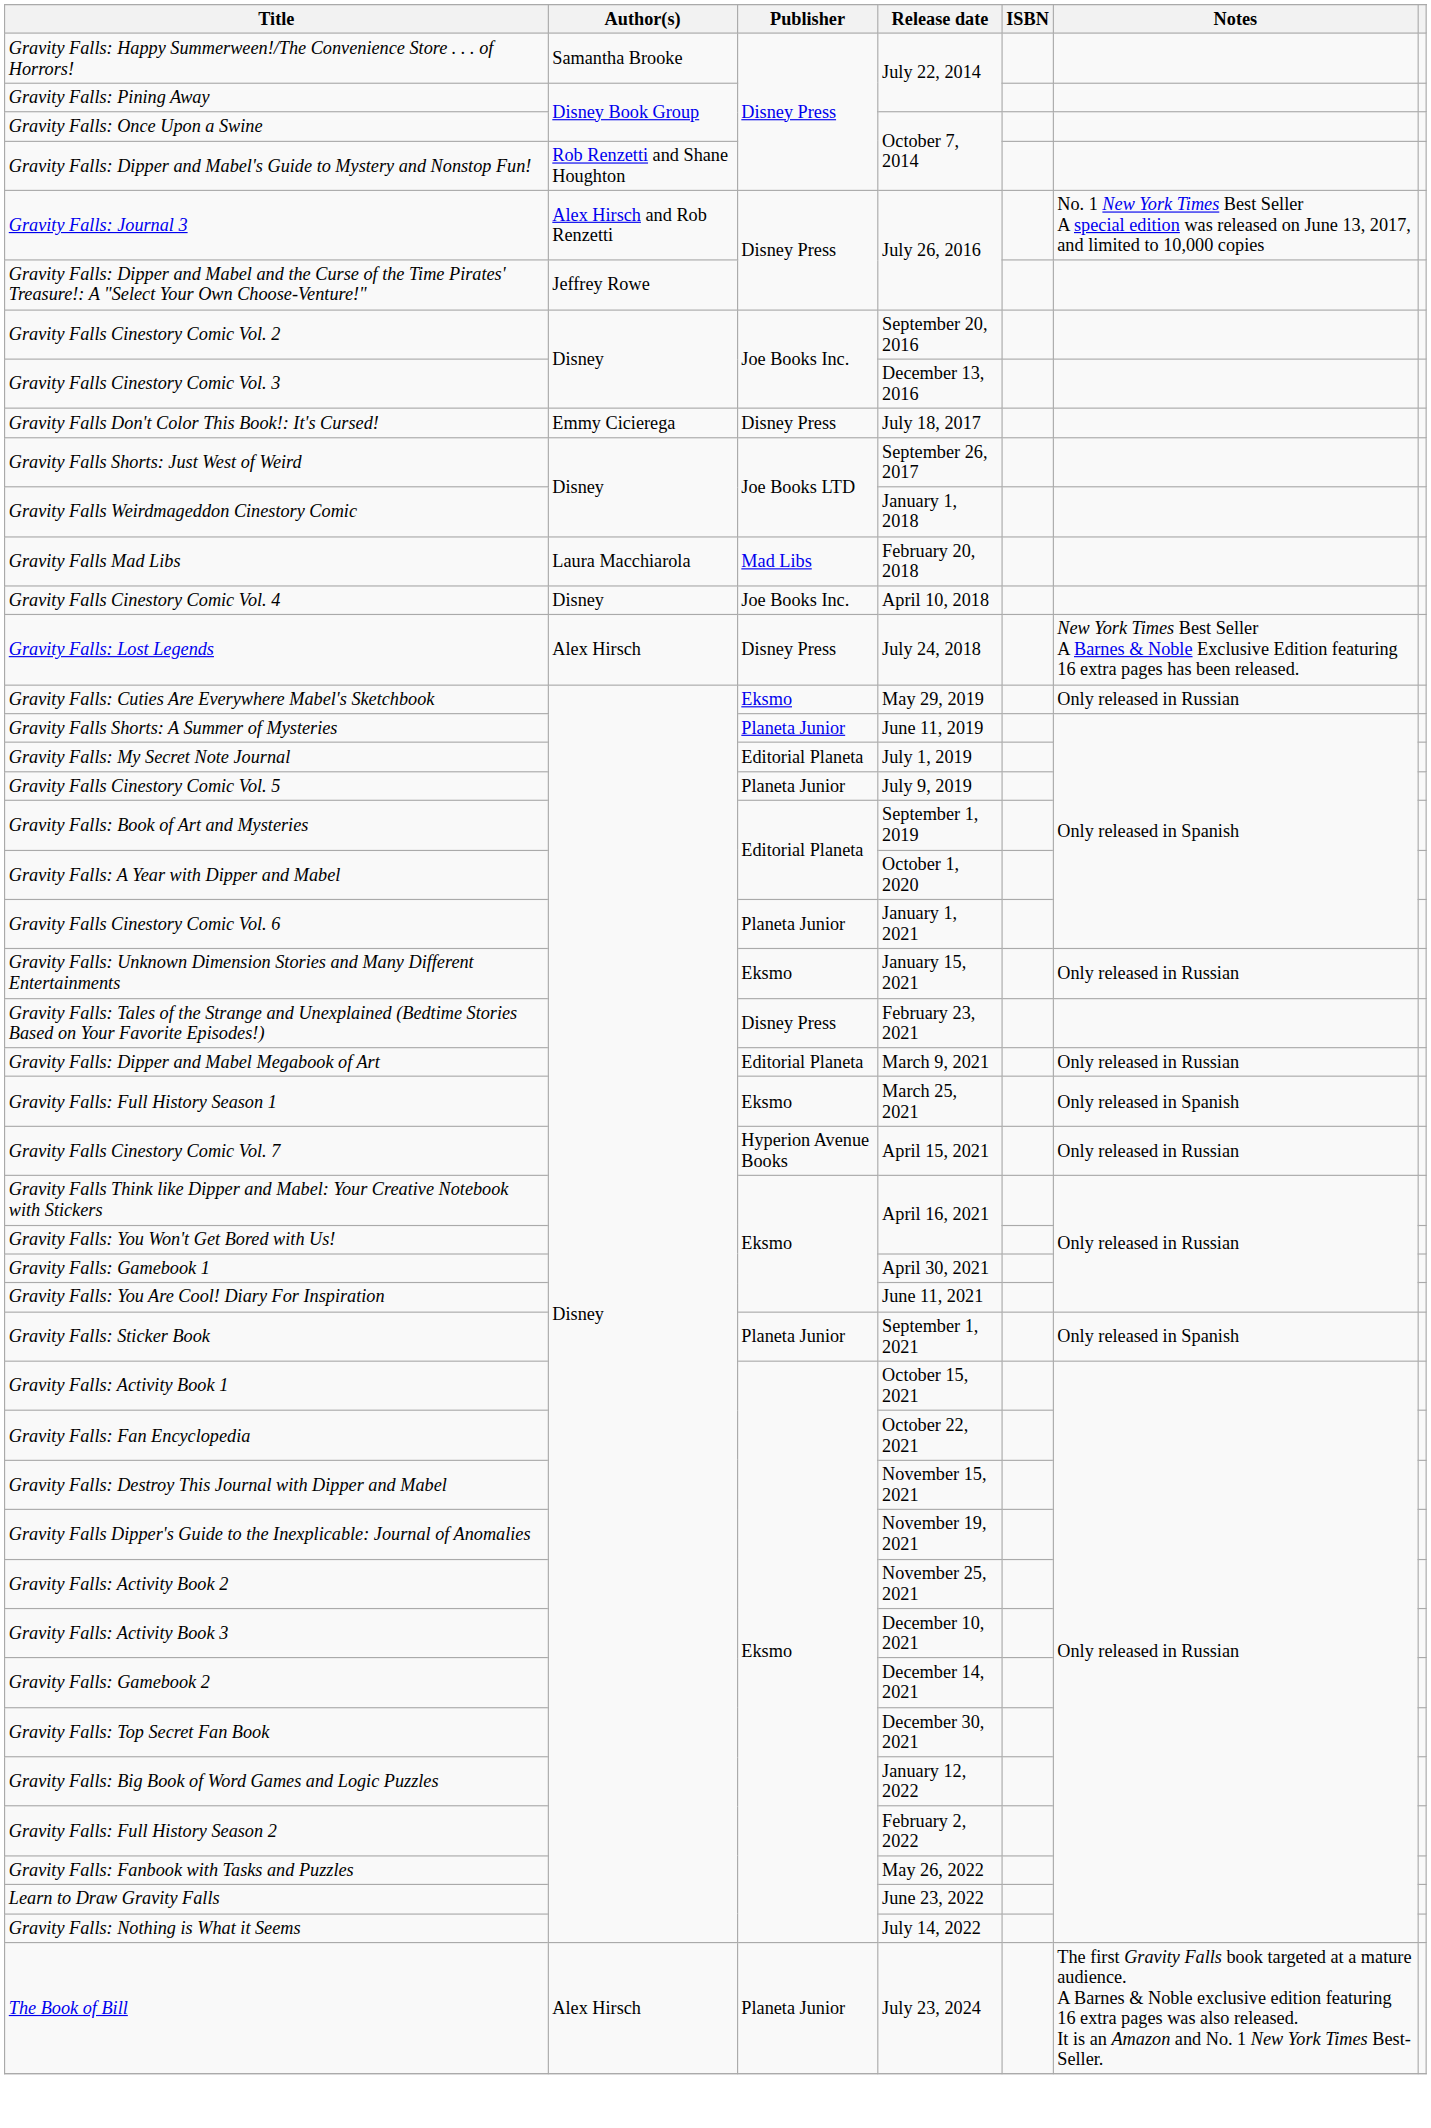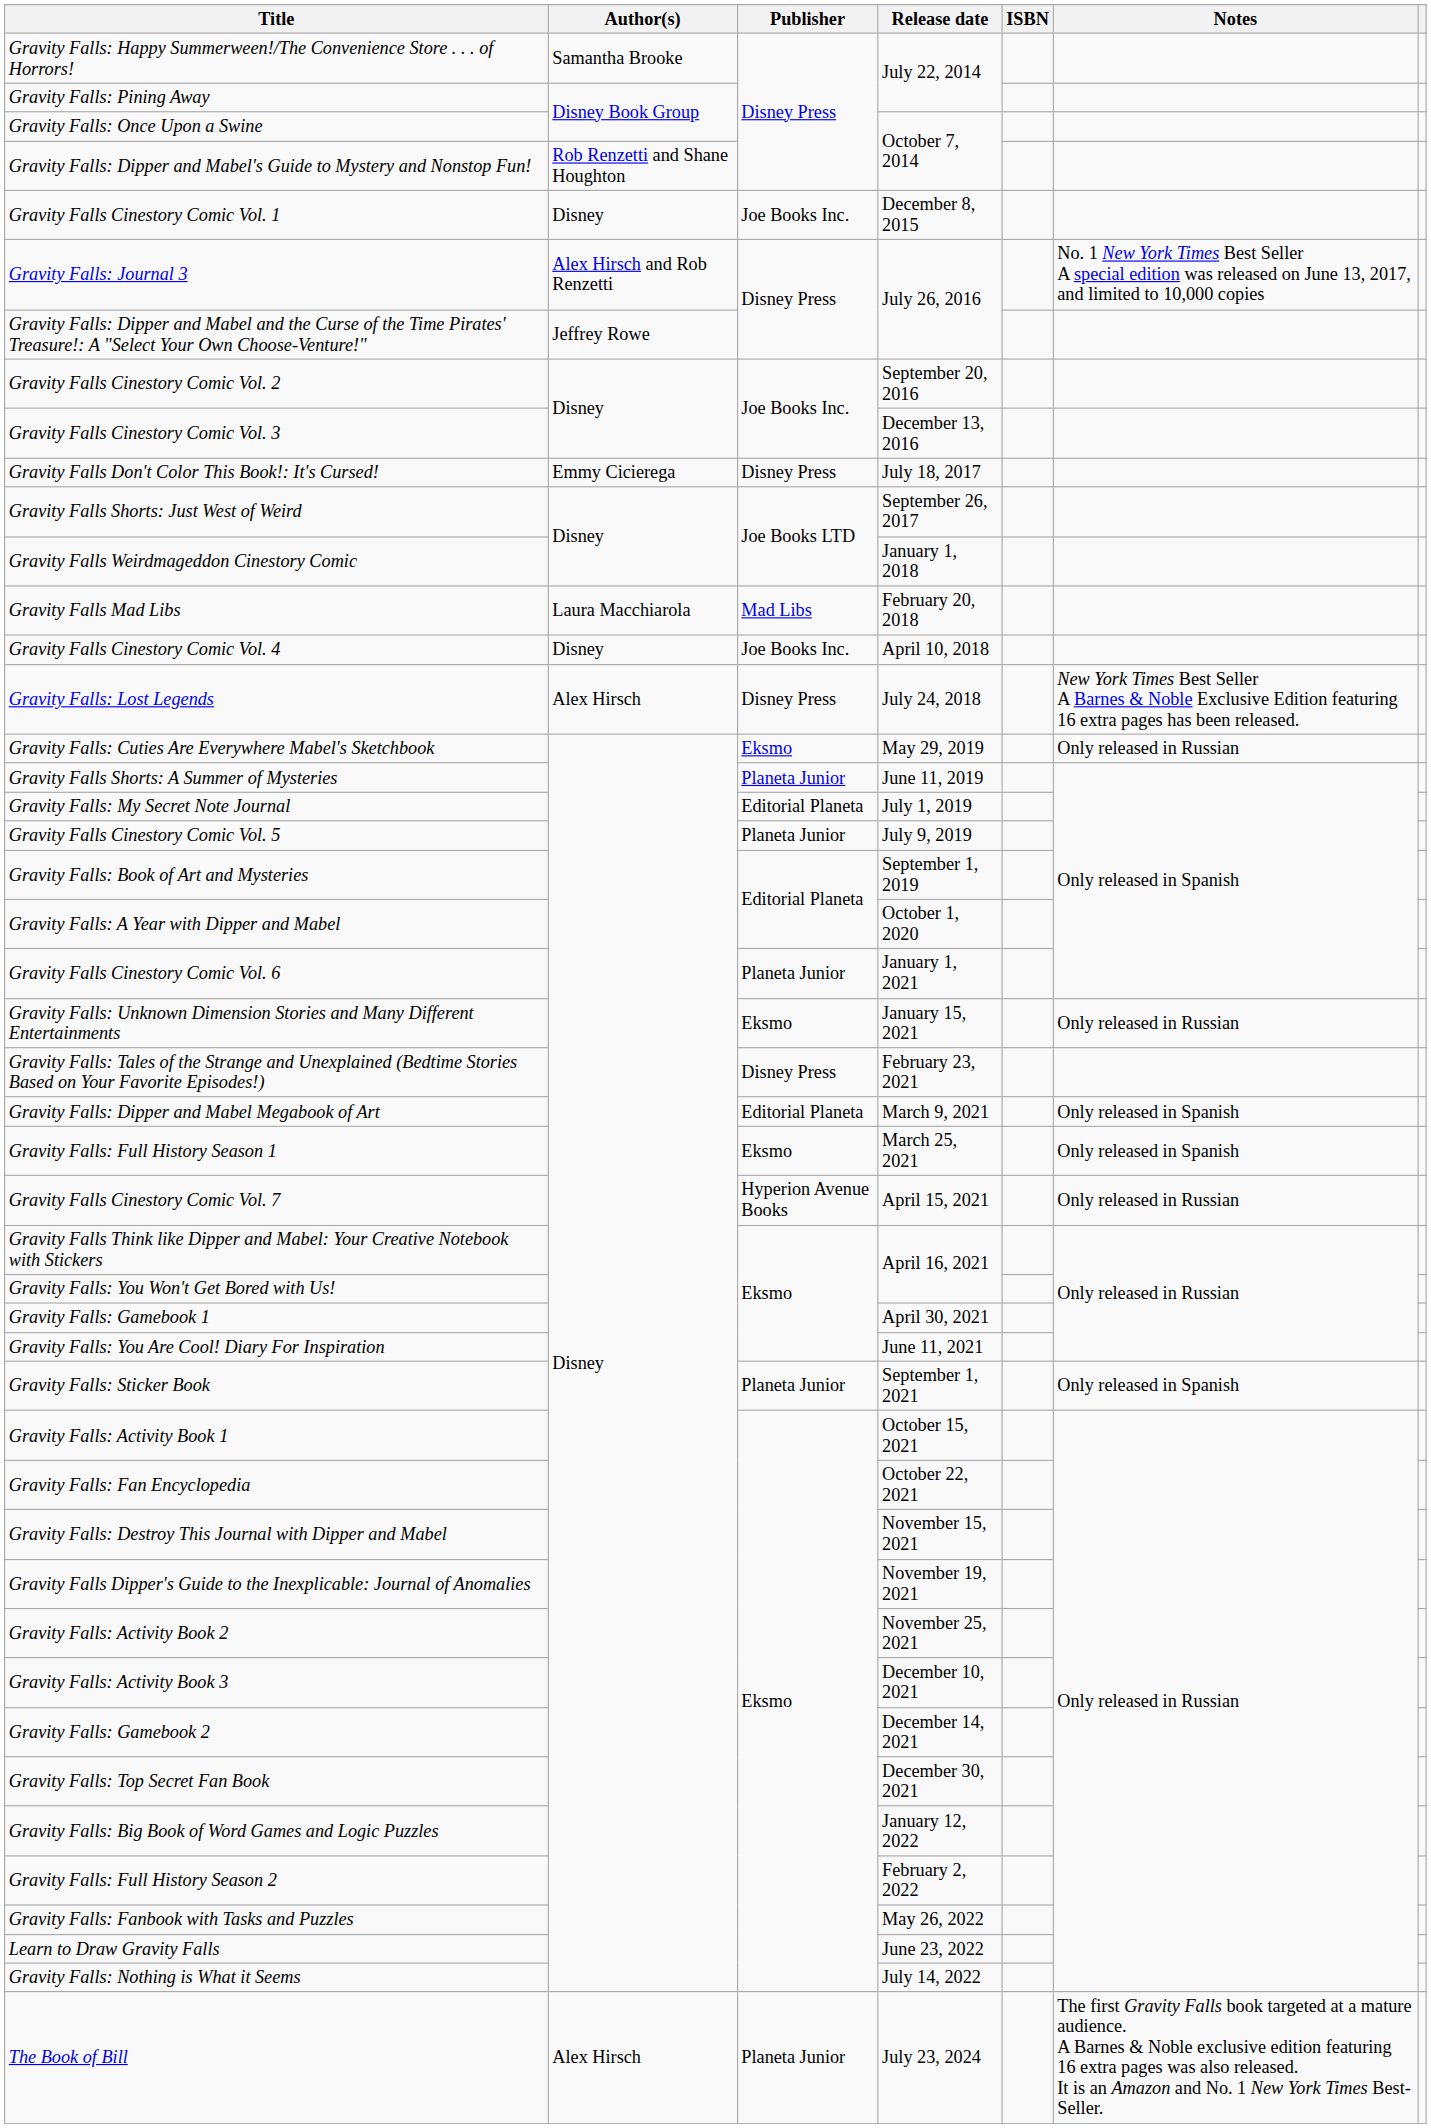+ row: Gravity Falls Cinestory Comic Vol. 1 | Disney | Joe Books Inc. | December 8, 2015
Gravity Falls: Dipper and Mabel Megabook of Art | Notes: Only released in Russian -> Only released in Spanish
